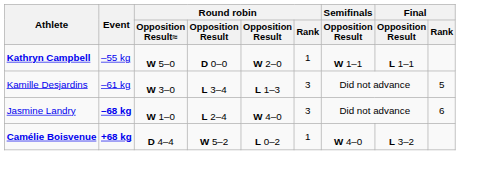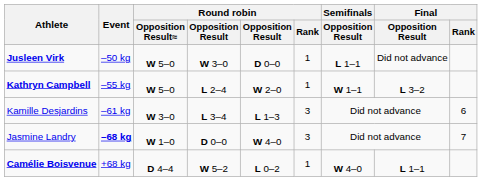+ row: Jusleen Virk | –50 kg | W 5–0 | W 3–0 | D 0–0 | 1 | L 1–1 | Did not advance
Kathryn Campbell | column 4: D 0–0 -> L 2–4
Kathryn Campbell | Final / Opposition Result: L 1–1 -> L 3–2
Kamille Desjardins | Final / Rank: 5 -> 6
Jasmine Landry | column 4: L 2–4 -> D 0–0
Jasmine Landry | Final / Rank: 6 -> 7
Camélie Boisvenue | Event: bold -> normal
Camélie Boisvenue | Final / Opposition Result: L 3–2 -> L 1–1
